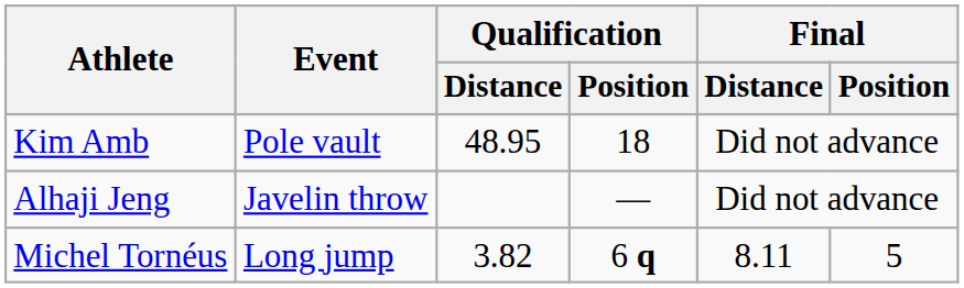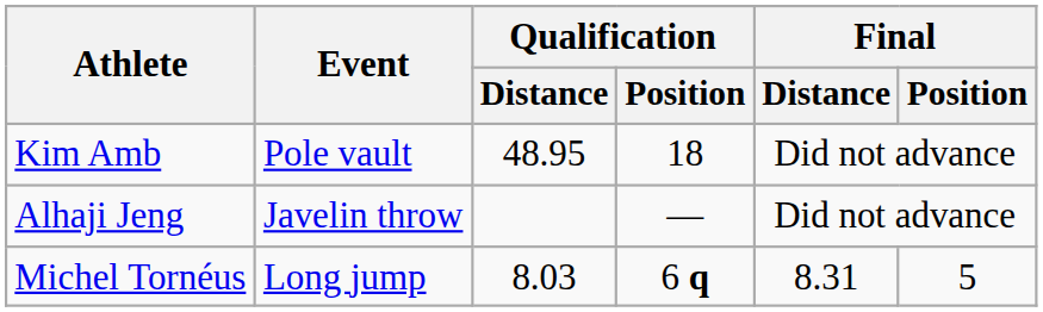Michel Tornéus | Qualification / Distance: 3.82 -> 8.03
Michel Tornéus | Final / Distance: 8.11 -> 8.31
